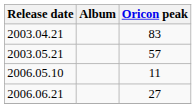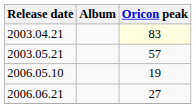2003.04.21 | Oricon peak: no background -> lightyellow background
2006.05.10 | Oricon peak: 11 -> 19
